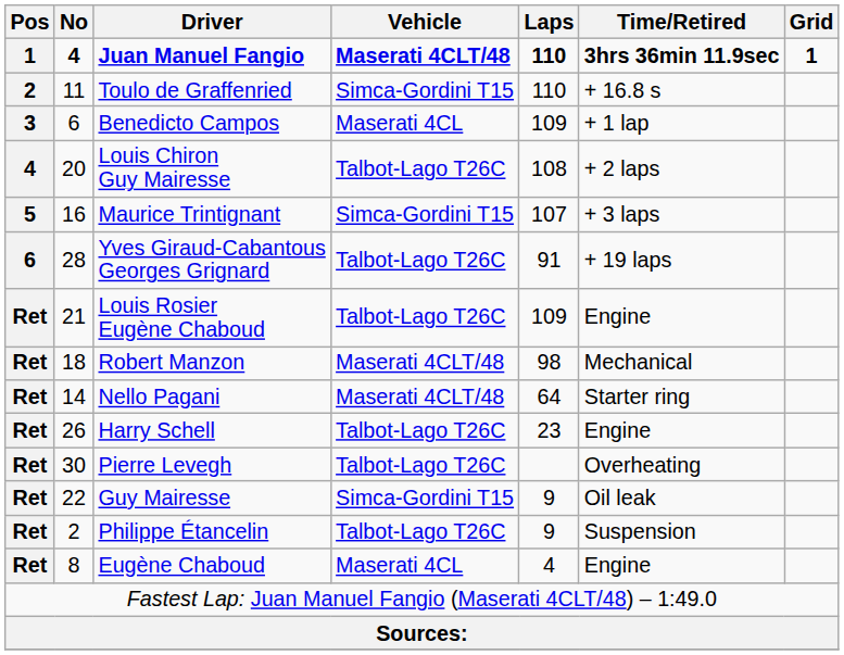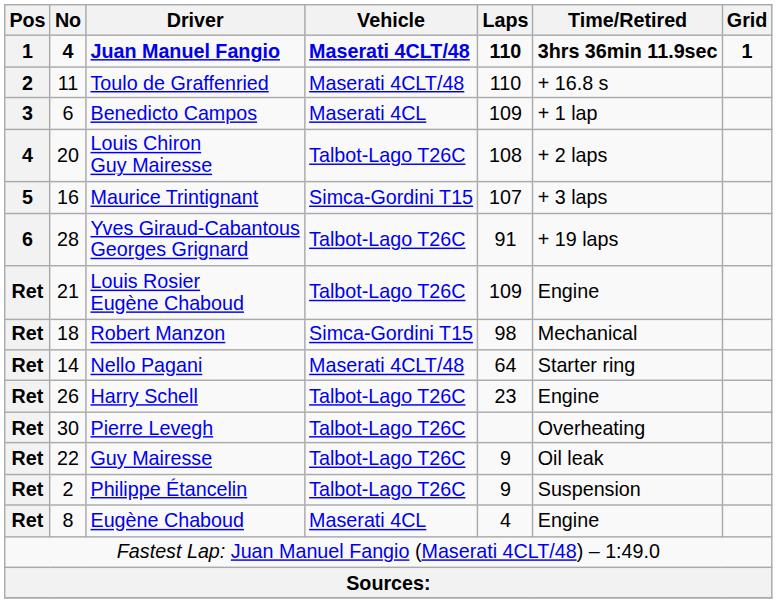Toulo de Graffenried | Vehicle: Simca-Gordini T15 -> Maserati 4CLT/48
Robert Manzon | Vehicle: Maserati 4CLT/48 -> Simca-Gordini T15
Guy Mairesse | Vehicle: Simca-Gordini T15 -> Talbot-Lago T26C
